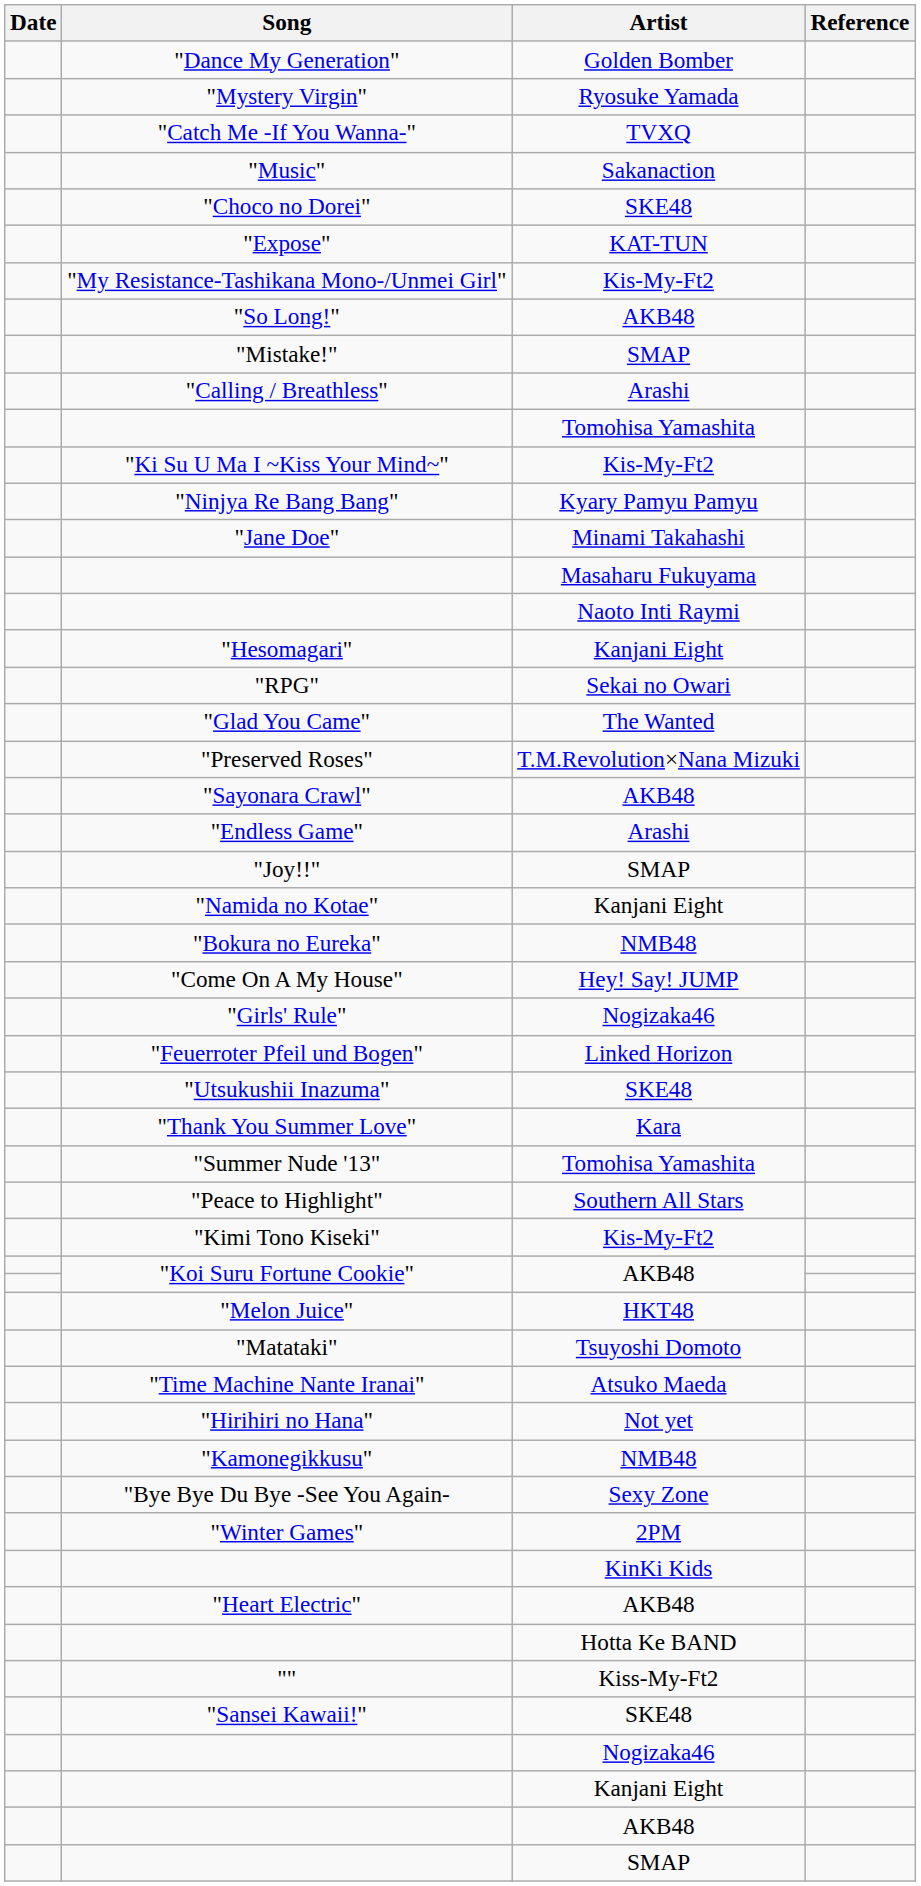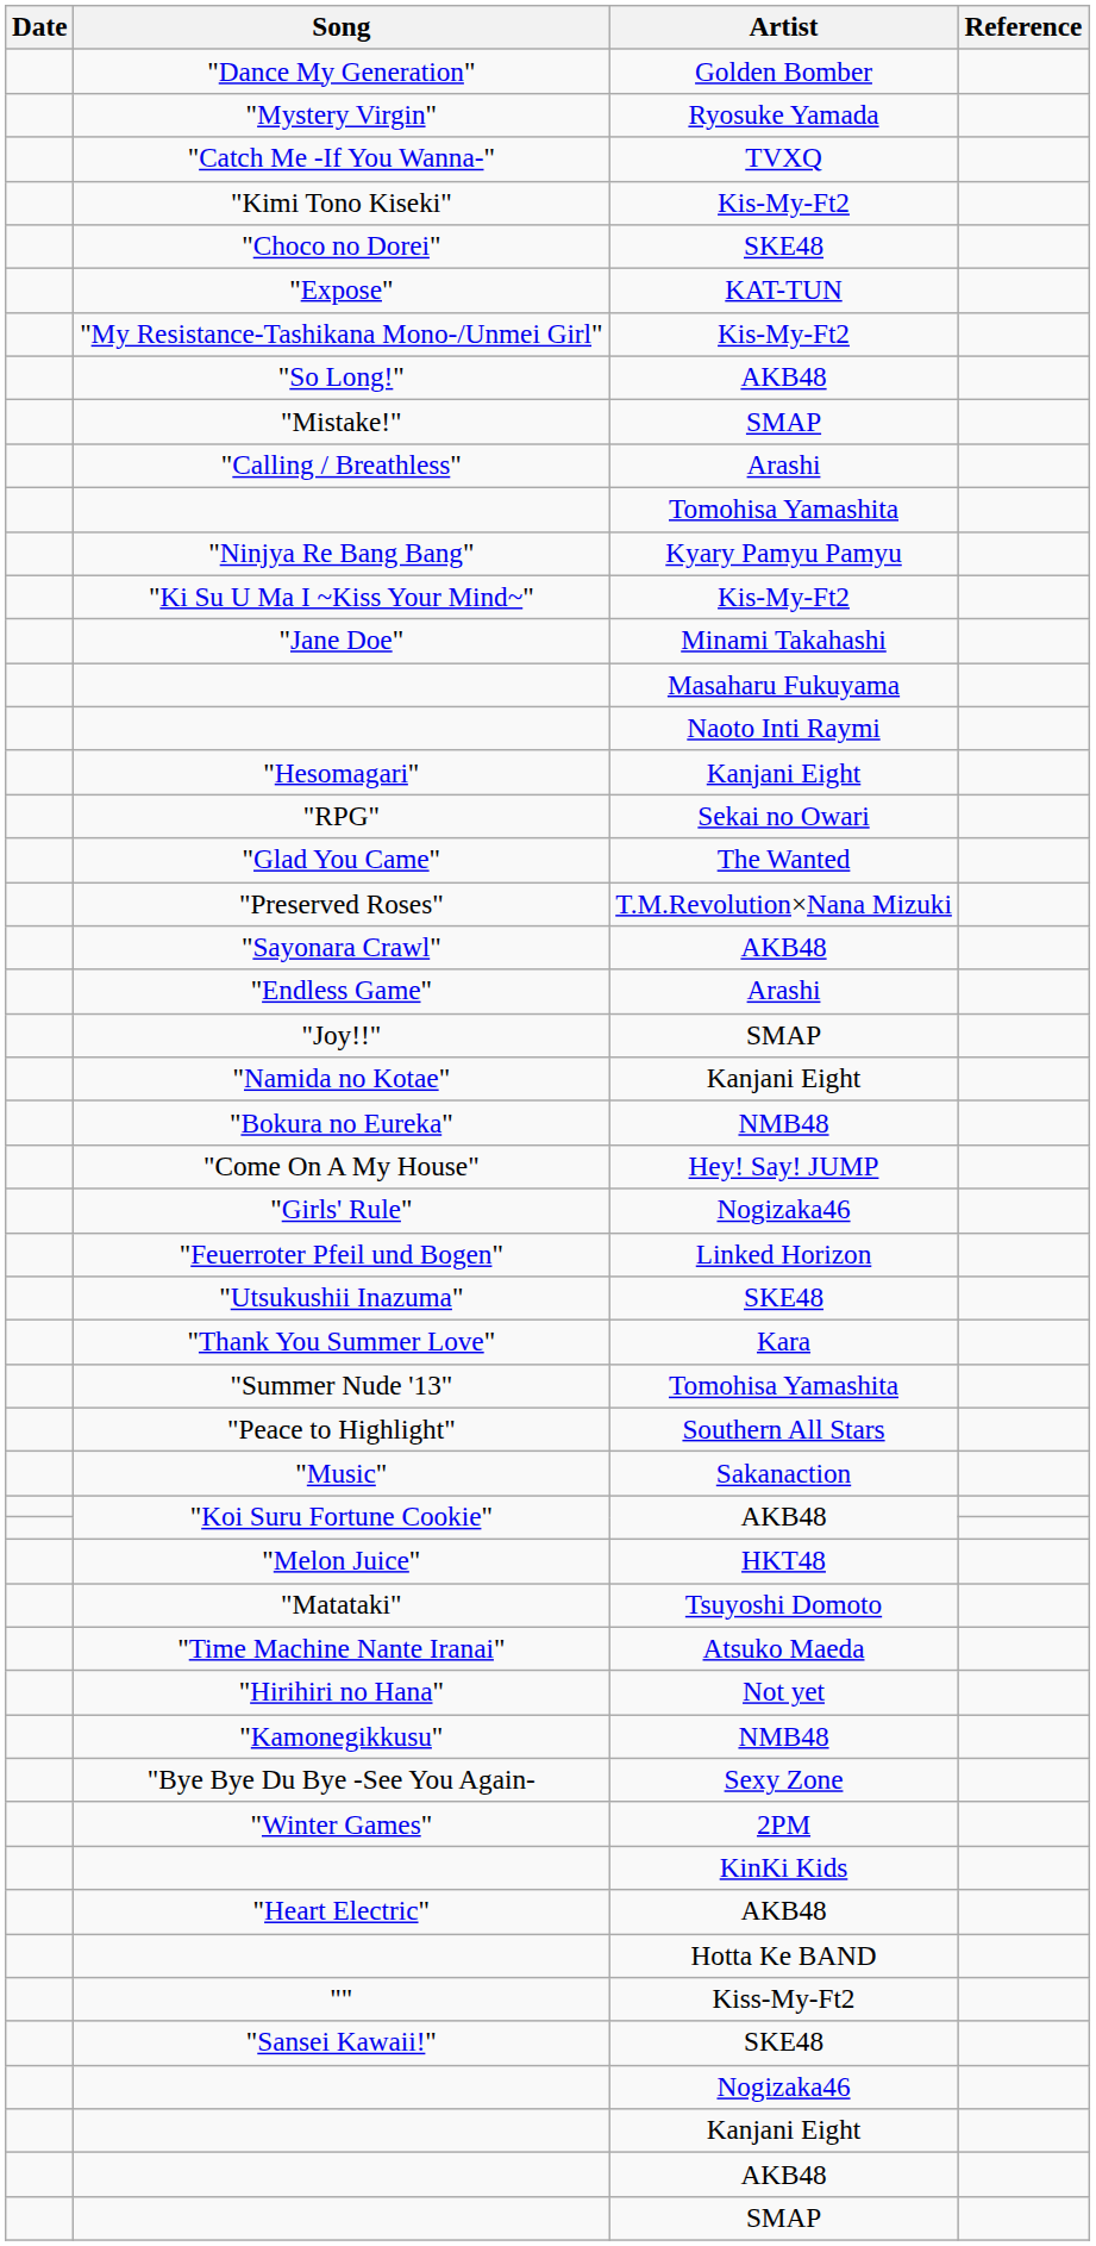rows swapped: "Music" <-> "Kimi Tono Kiseki"
rows swapped: "Ninjya Re Bang Bang" <-> "Ki Su U Ma I ~Kiss Your Mind~"
